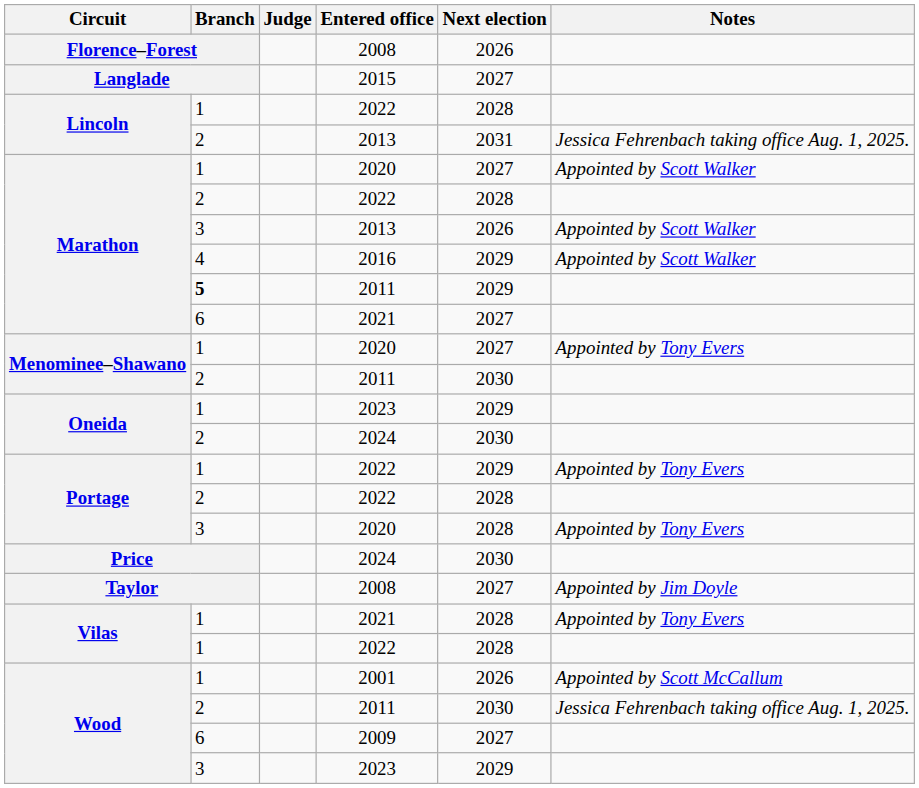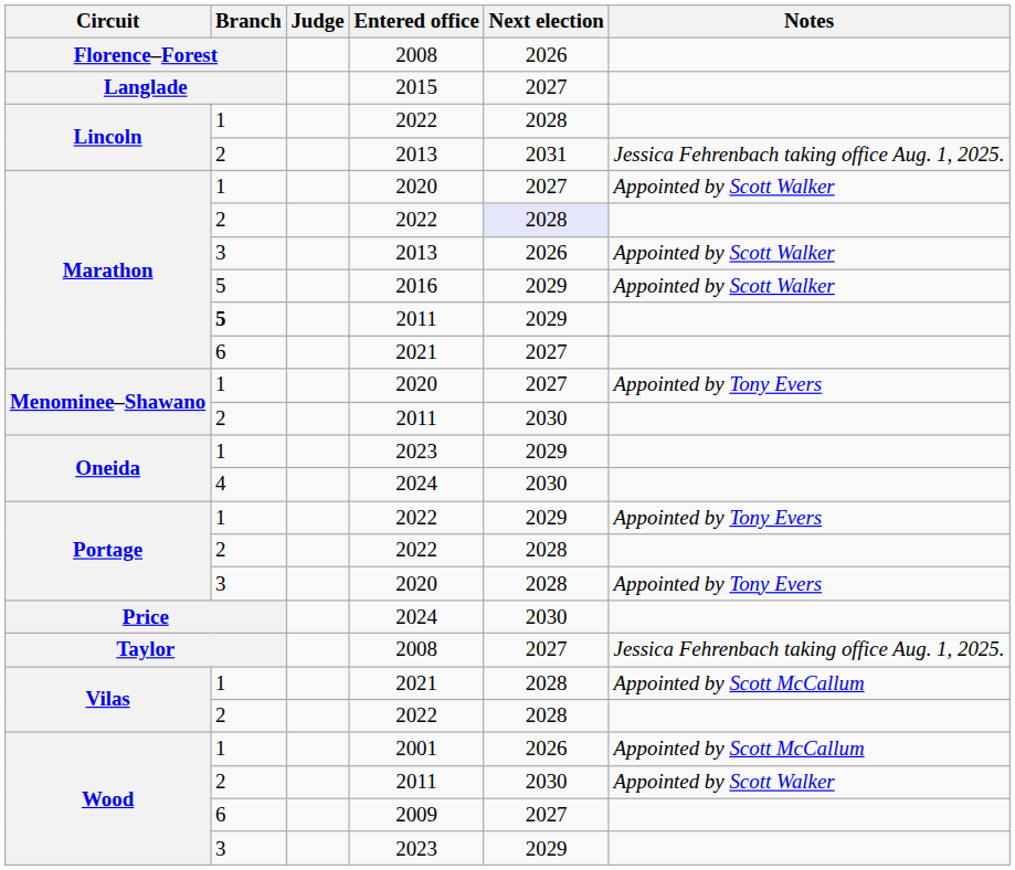Marathon / 2022 | Next election: no background -> lavender background
2016 | Branch: 4 -> 5
Oneida / 2024 | Branch: 2 -> 4
Taylor / 2008 | Notes: Appointed by Jim Doyle -> Jessica Fehrenbach taking office Aug. 1, 2025.
Vilas / 2021 | Notes: Appointed by Tony Evers -> Appointed by Scott McCallum
Vilas / 2022 | Branch: 1 -> 2
Wood / 2011 | Notes: Jessica Fehrenbach taking office Aug. 1, 2025. -> Appointed by Scott Walker
